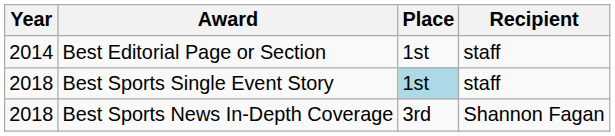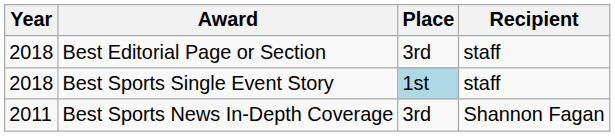Best Editorial Page or Section | Year: 2014 -> 2018
Best Editorial Page or Section | Place: 1st -> 3rd
Best Sports News In-Depth Coverage | Year: 2018 -> 2011
